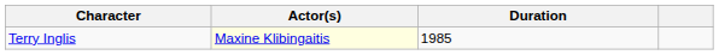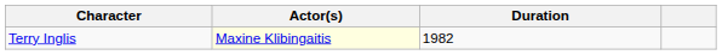Terry Inglis | Duration: 1985 -> 1982
